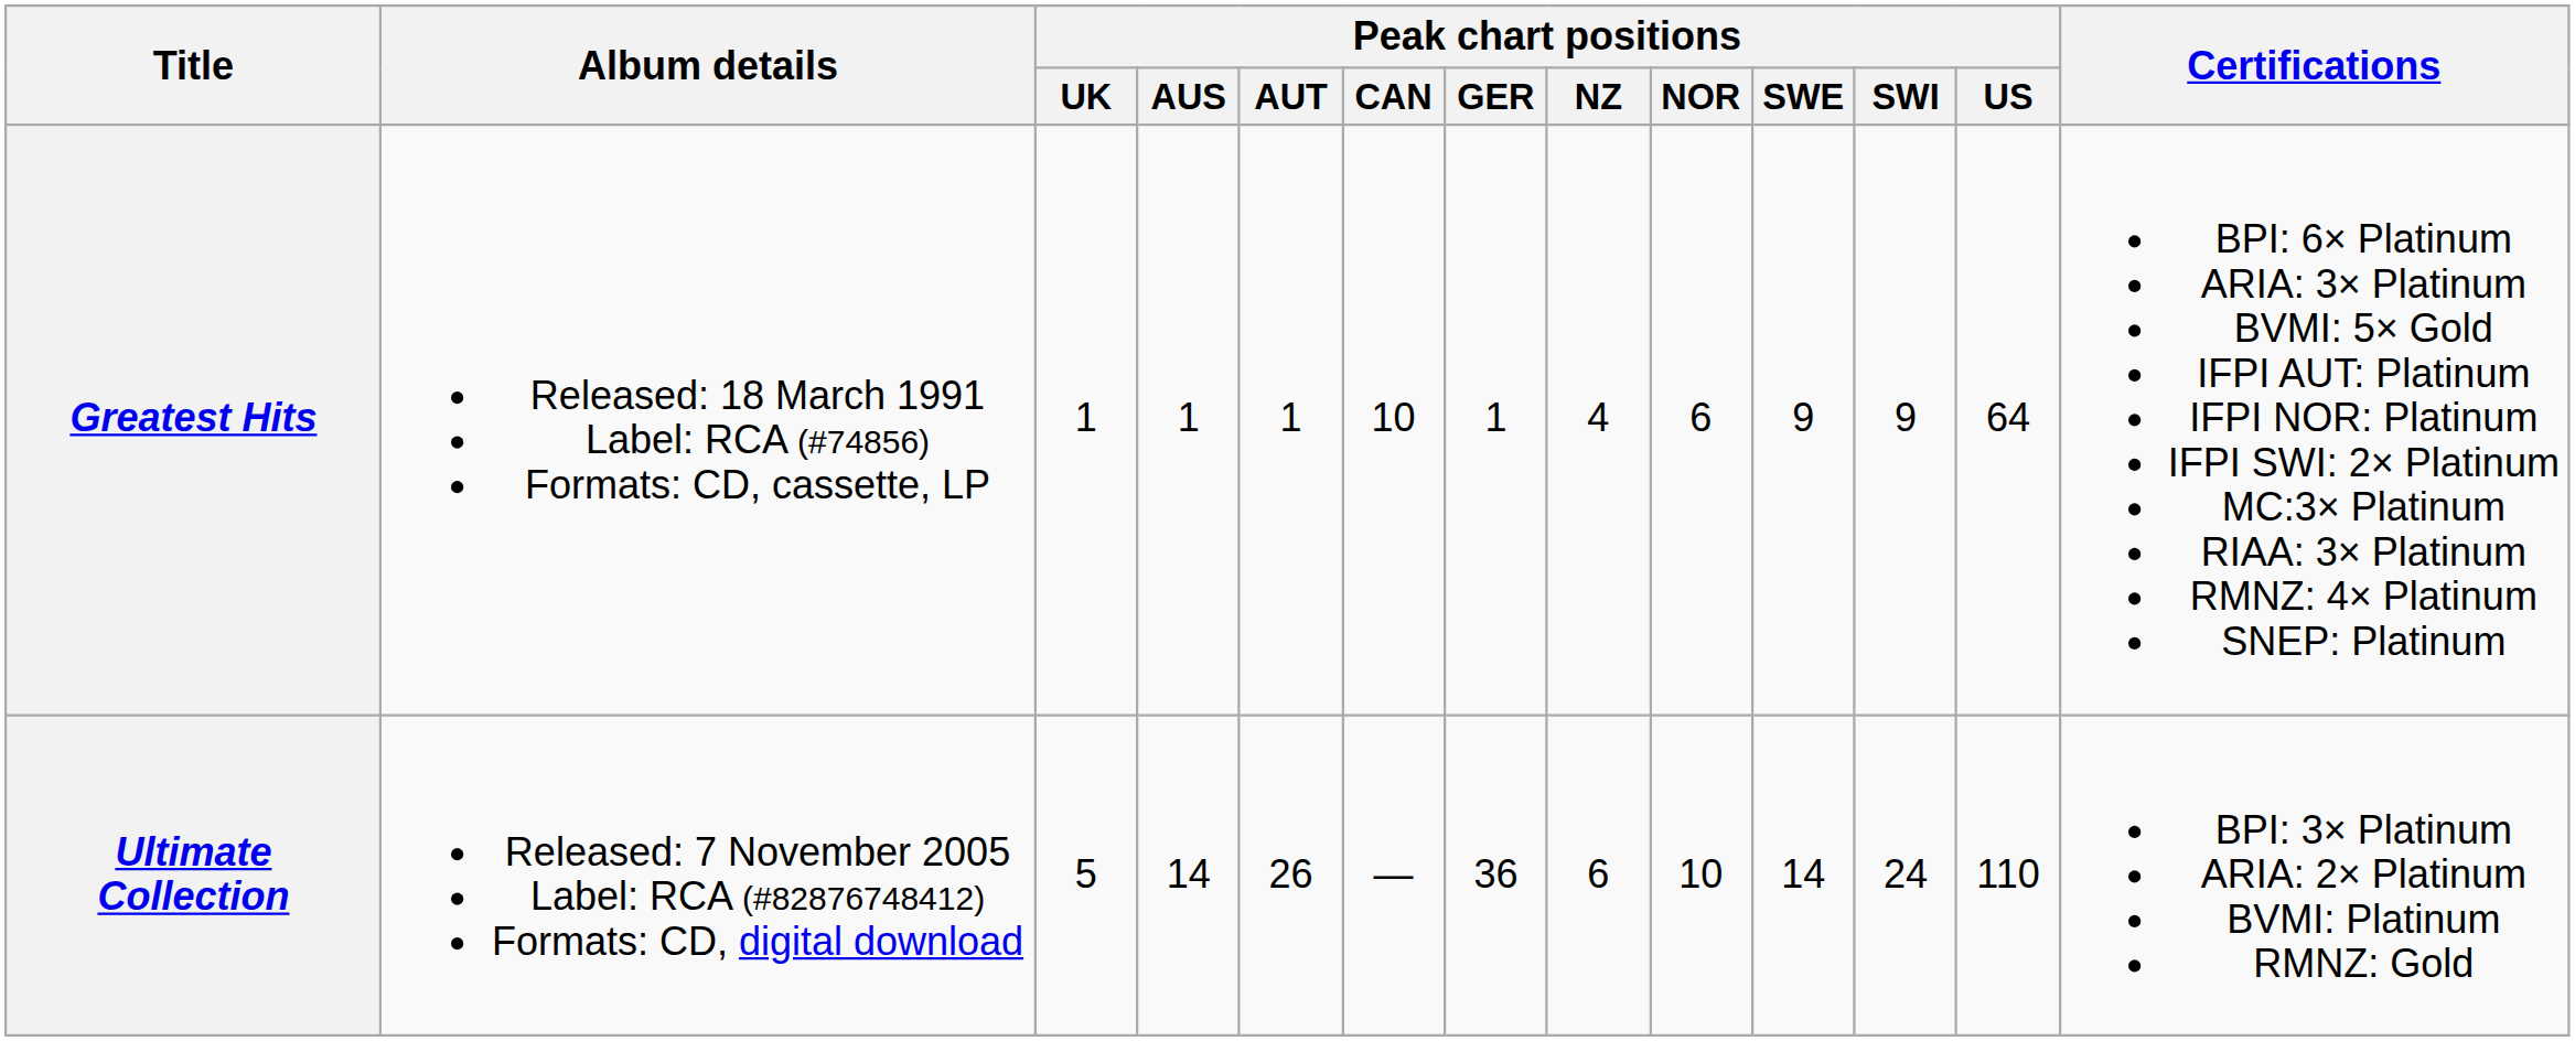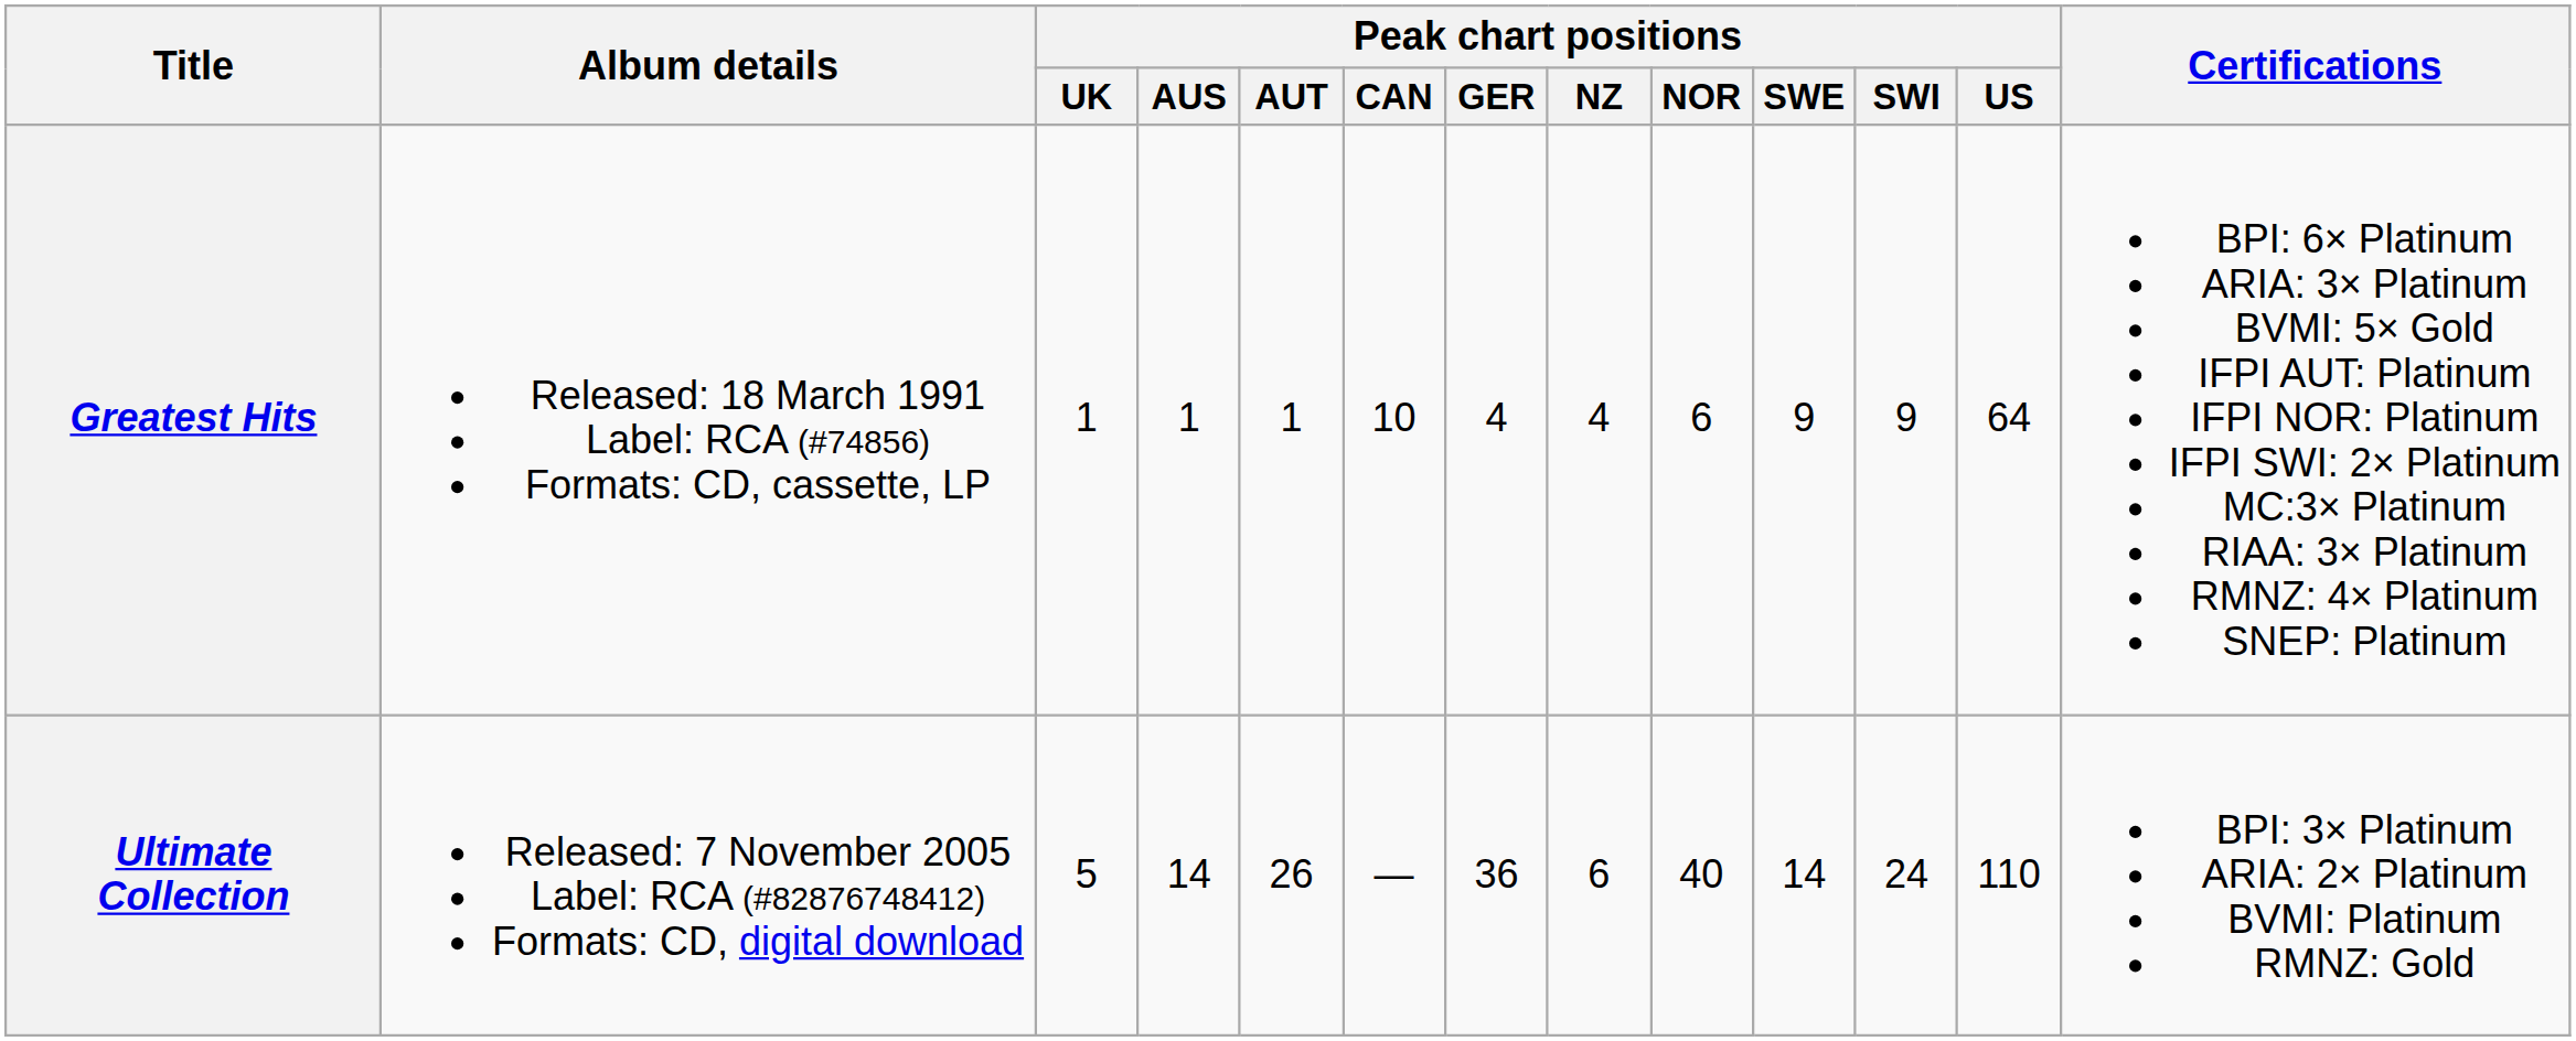Greatest Hits | Peak chart positions / GER: 1 -> 4
Ultimate Collection | Peak chart positions / NOR: 10 -> 40
